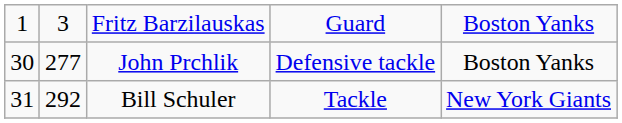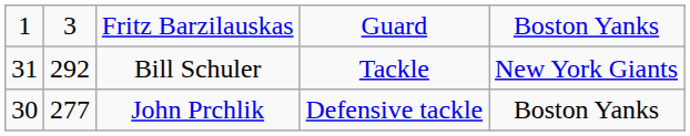rows swapped: John Prchlik <-> Bill Schuler
